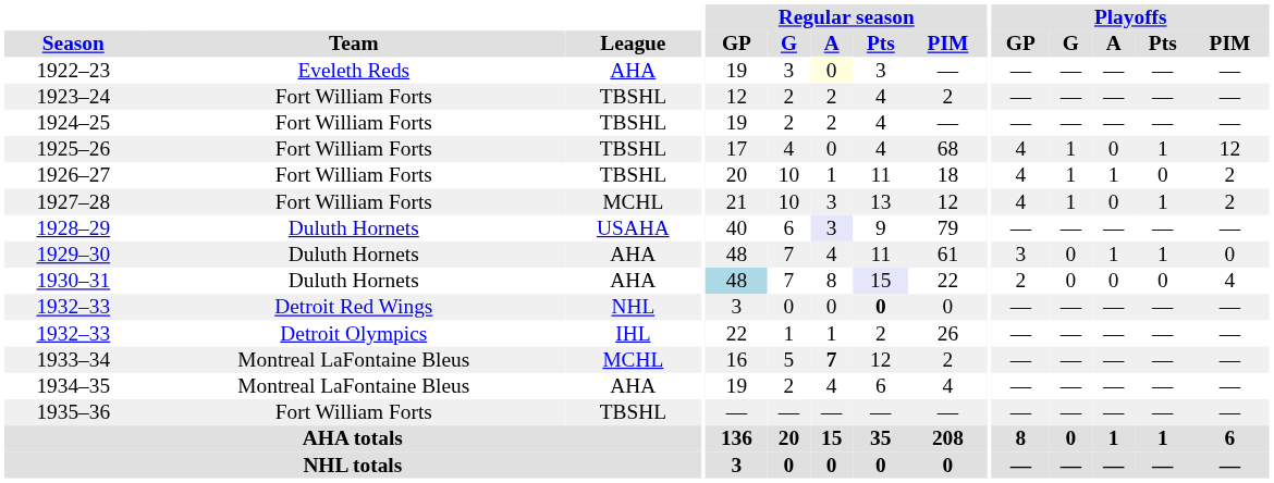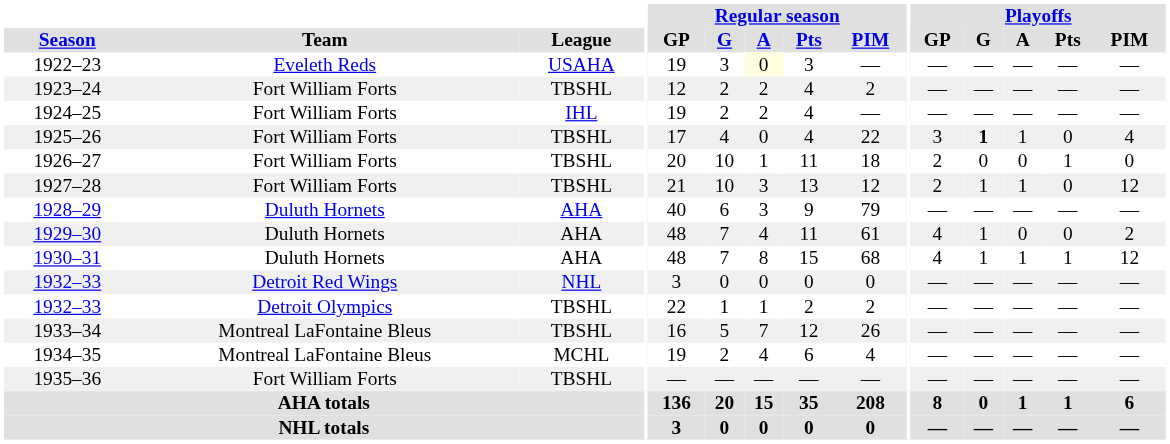1922–23 | League: AHA -> USAHA
1924–25 | League: TBSHL -> IHL
1925–26 | Regular season / PIM: 68 -> 22
1925–26 | Playoffs / GP: 4 -> 3
1925–26 | Playoffs / G: normal -> bold
1925–26 | Playoffs / A: 0 -> 1
1925–26 | Playoffs / Pts: 1 -> 0
1925–26 | Playoffs / PIM: 12 -> 4
1926–27 | Playoffs / GP: 4 -> 2
1926–27 | Playoffs / G: 1 -> 0
1926–27 | Playoffs / A: 1 -> 0
1926–27 | Playoffs / Pts: 0 -> 1
1926–27 | Playoffs / PIM: 2 -> 0
1927–28 | League: MCHL -> TBSHL
1927–28 | Playoffs / GP: 4 -> 2
1927–28 | Playoffs / A: 0 -> 1
1927–28 | Playoffs / Pts: 1 -> 0
1927–28 | Playoffs / PIM: 2 -> 12
1928–29 | League: USAHA -> AHA
1928–29 | Regular season / A: lavender background -> no background
1929–30 | Playoffs / GP: 3 -> 4
1929–30 | Playoffs / G: 0 -> 1
1929–30 | Playoffs / A: 1 -> 0
1929–30 | Playoffs / Pts: 1 -> 0
1929–30 | Playoffs / PIM: 0 -> 2
1930–31 | Regular season / GP: lightblue background -> no background
1930–31 | Regular season / Pts: lavender background -> no background
1930–31 | Regular season / PIM: 22 -> 68
1930–31 | Playoffs / GP: 2 -> 4
1930–31 | Playoffs / G: 0 -> 1
1930–31 | Playoffs / A: 0 -> 1
1930–31 | Playoffs / Pts: 0 -> 1
1930–31 | Playoffs / PIM: 4 -> 12
1932–33 / Detroit Red Wings | Regular season / Pts: bold -> normal
1932–33 / Detroit Olympics | League: IHL -> TBSHL
1932–33 / Detroit Olympics | Regular season / PIM: 26 -> 2
1933–34 | League: MCHL -> TBSHL
1933–34 | Regular season / A: bold -> normal
1933–34 | Regular season / PIM: 2 -> 26
1934–35 | League: AHA -> MCHL
